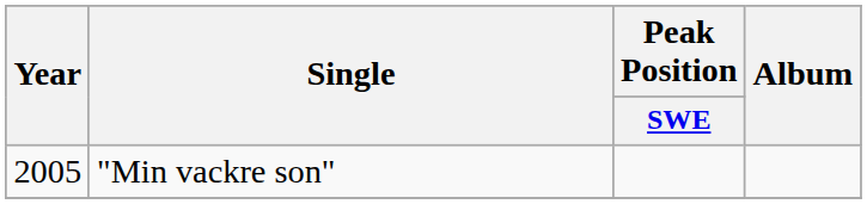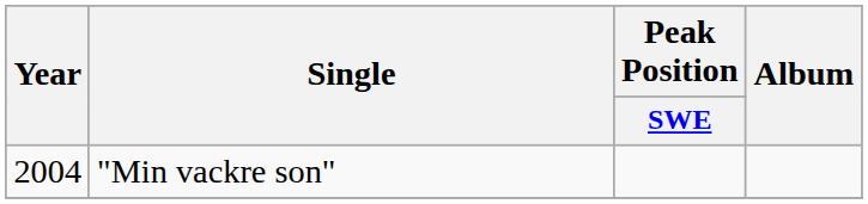"Min vackre son" | Year: 2005 -> 2004
